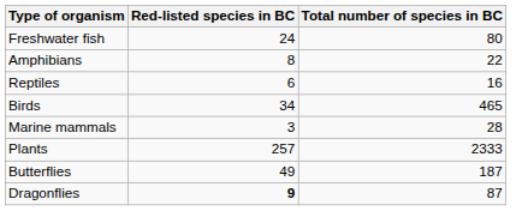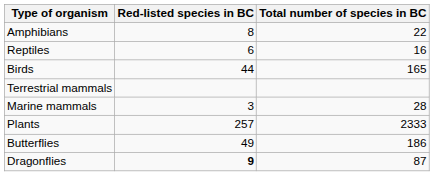- row: Freshwater fish | 24 | 80
Birds | Red-listed species in BC: 34 -> 44
Birds | Total number of species in BC: 465 -> 165
+ row: Terrestrial mammals
Butterflies | Total number of species in BC: 187 -> 186
